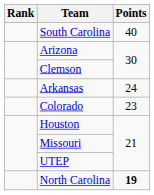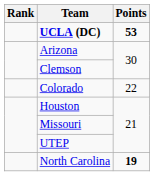+ row: UCLA (DC) | 53
- row: South Carolina | 40
- row: Arkansas | 24
Colorado | Points: 23 -> 22
